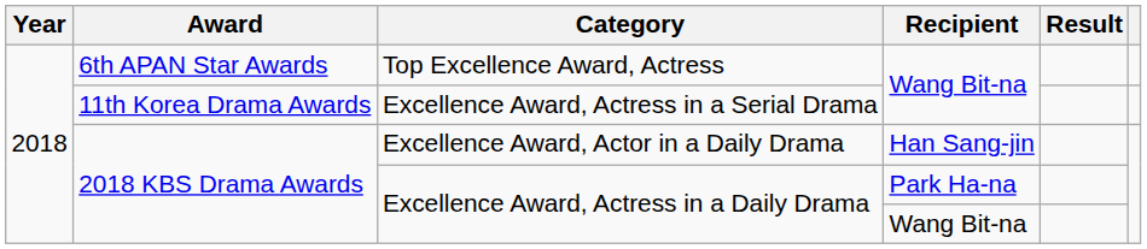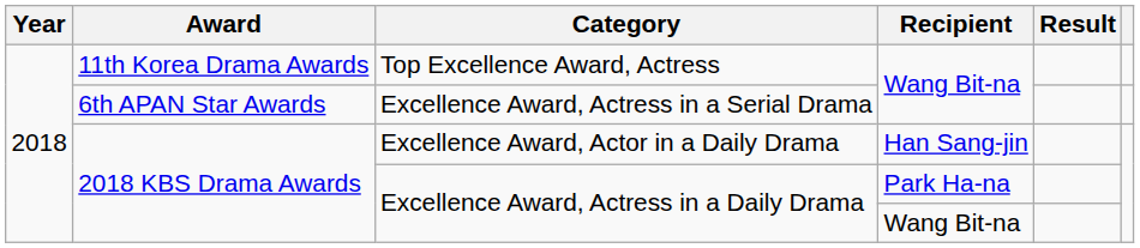Top Excellence Award, Actress | Award: 6th APAN Star Awards -> 11th Korea Drama Awards
Excellence Award, Actress in a Serial Drama | Award: 11th Korea Drama Awards -> 6th APAN Star Awards
